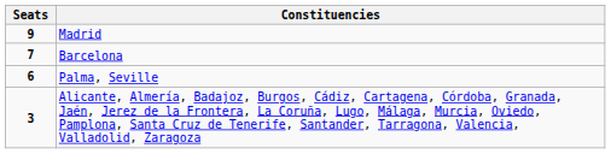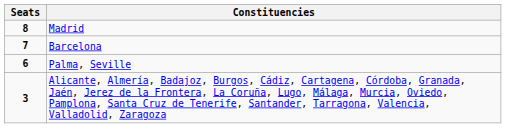Madrid | Seats: 9 -> 8
